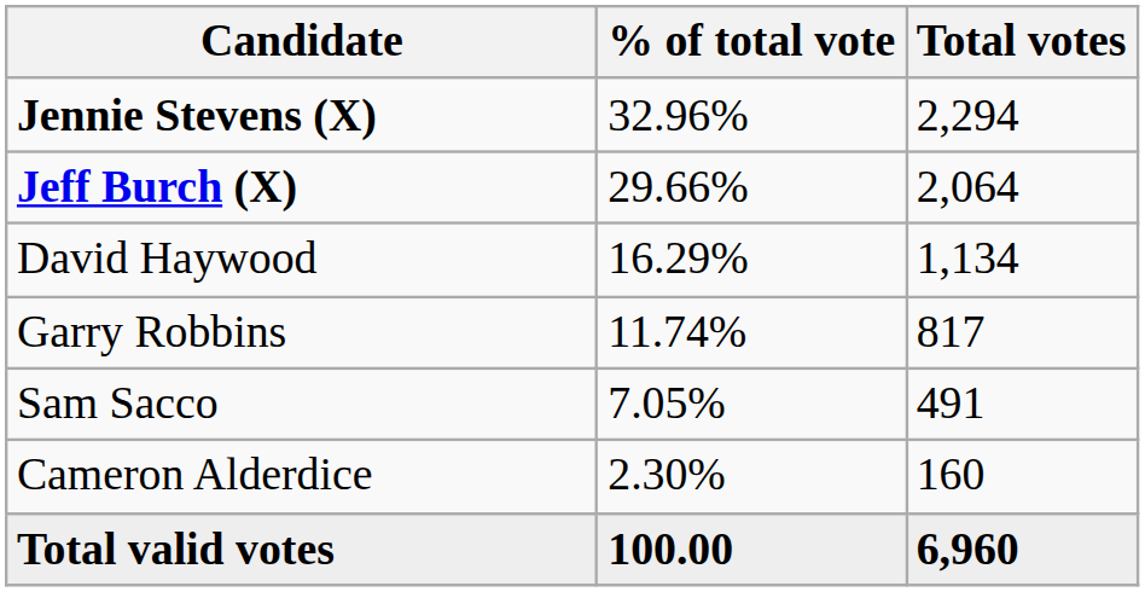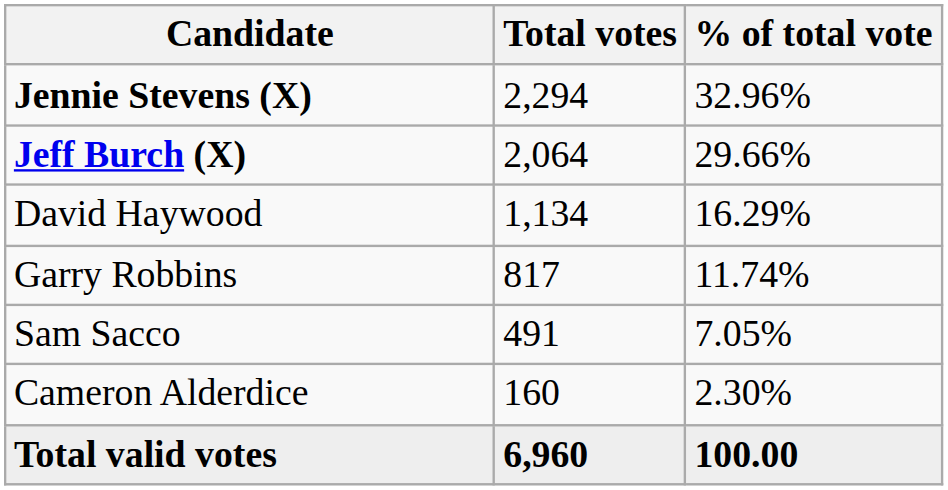columns swapped: Total votes <-> % of total vote
